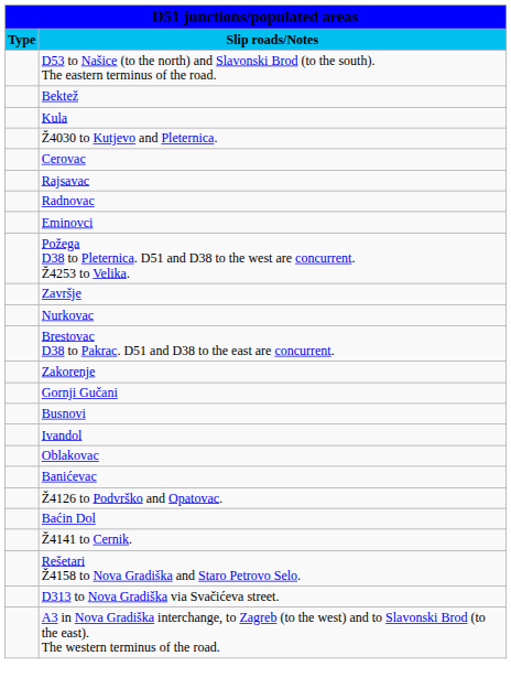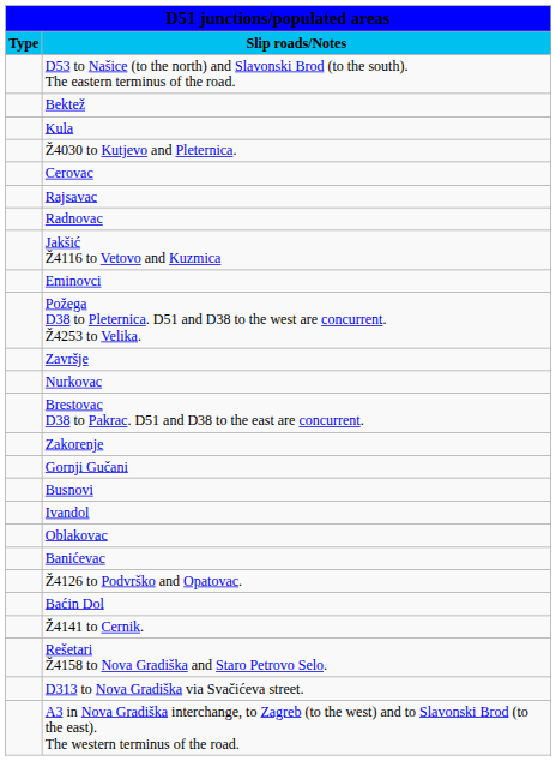+ row: Jakšić Ž4116 to Vetovo and Kuzmica
